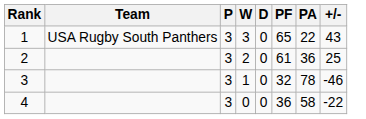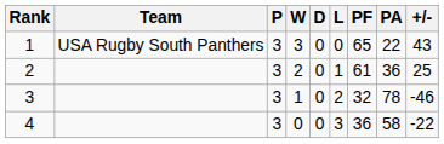+ column: L | 0 | 1 | 2 | 3
